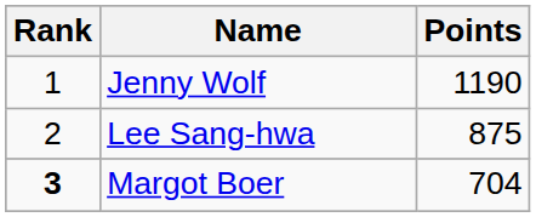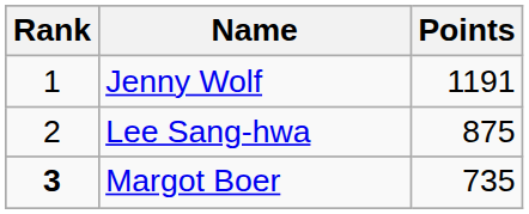Jenny Wolf | Points: 1190 -> 1191
Margot Boer | Points: 704 -> 735
